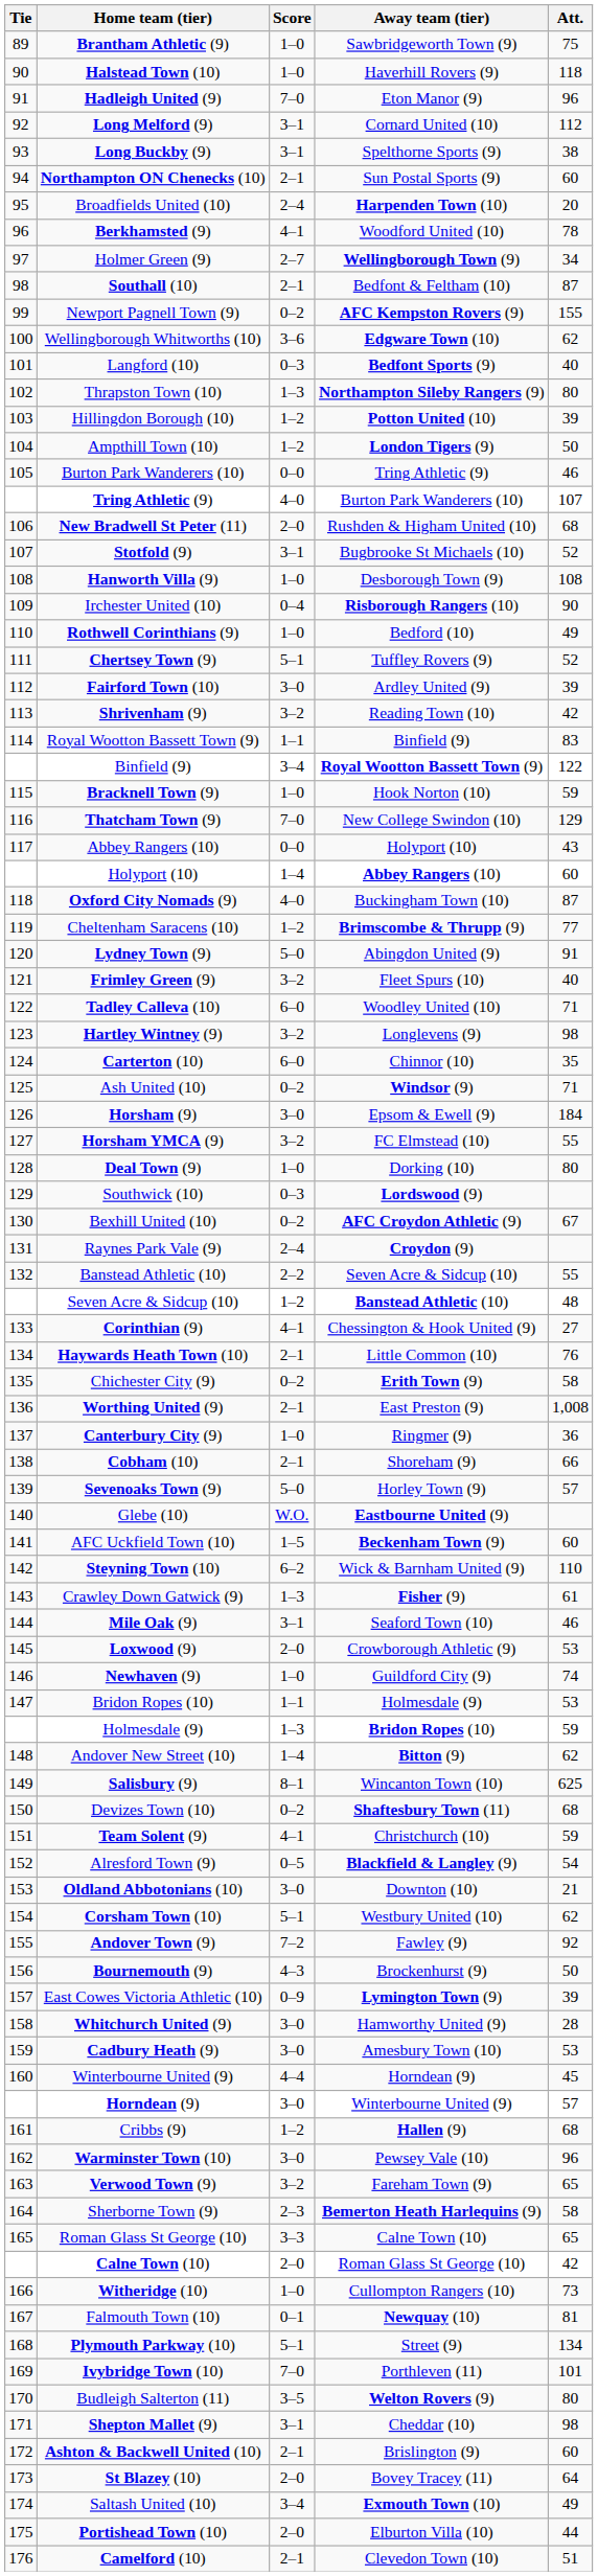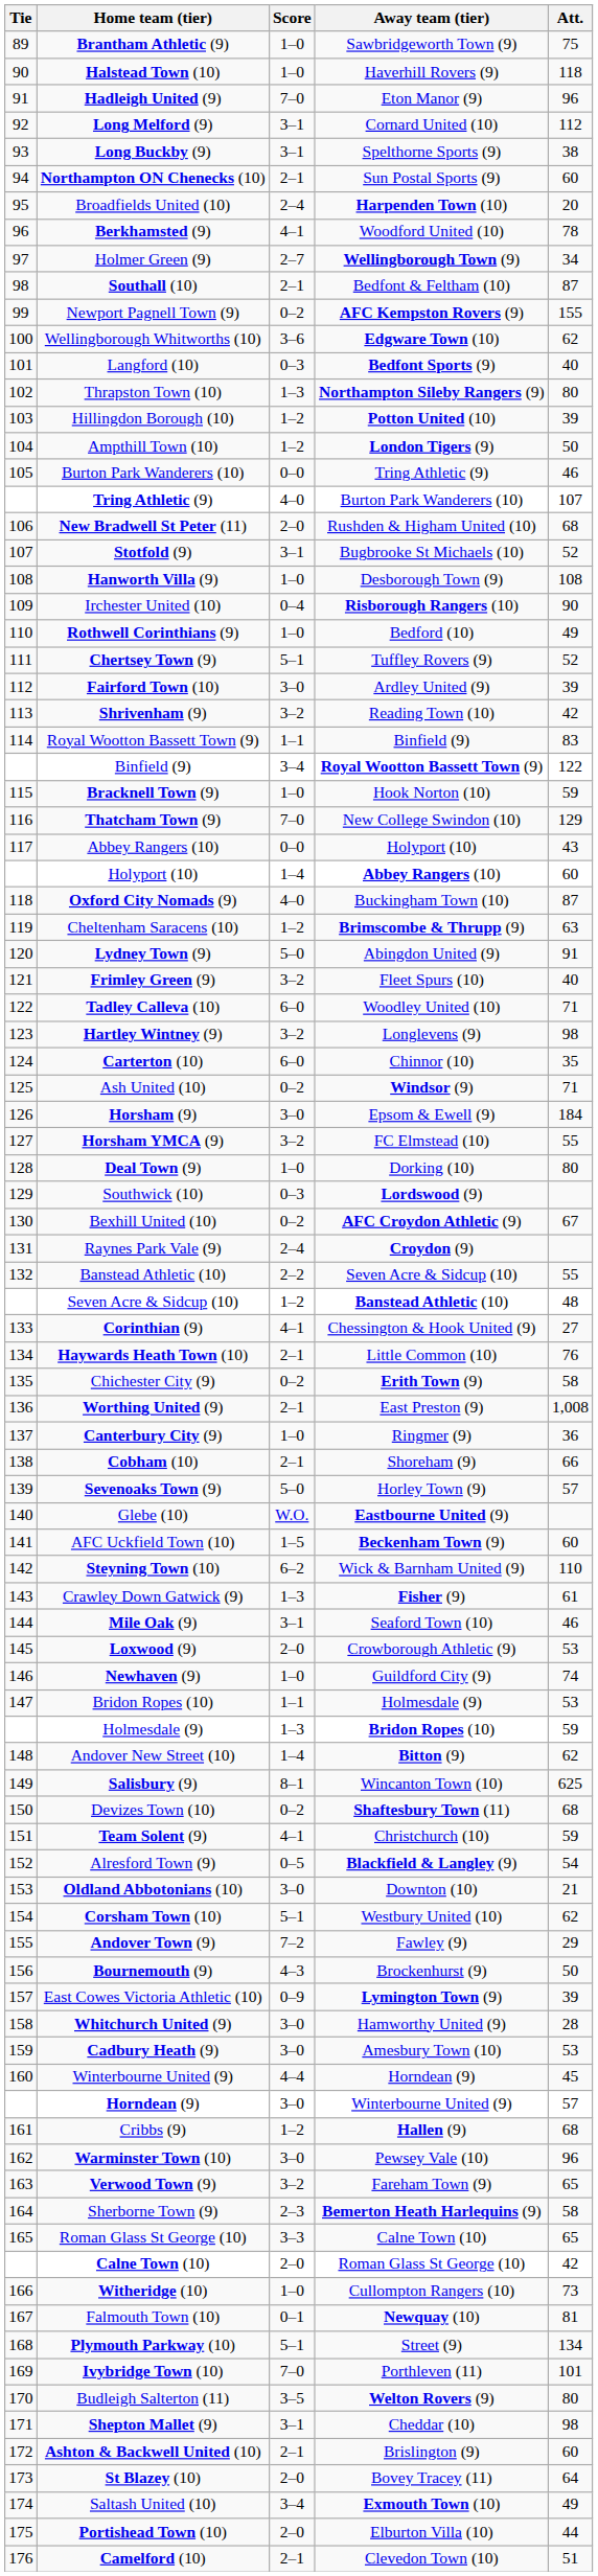Cheltenham Saracens (10) | Att.: 77 -> 63
Andover Town (9) | Att.: 92 -> 29
